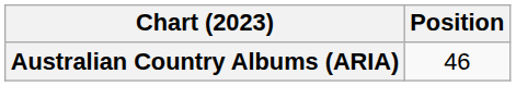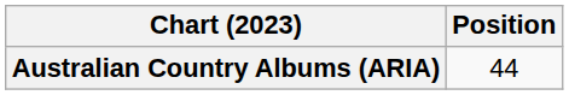Australian Country Albums (ARIA) | Position: 46 -> 44
